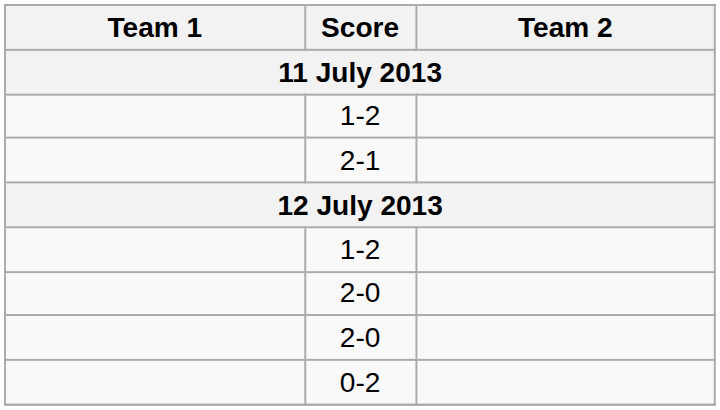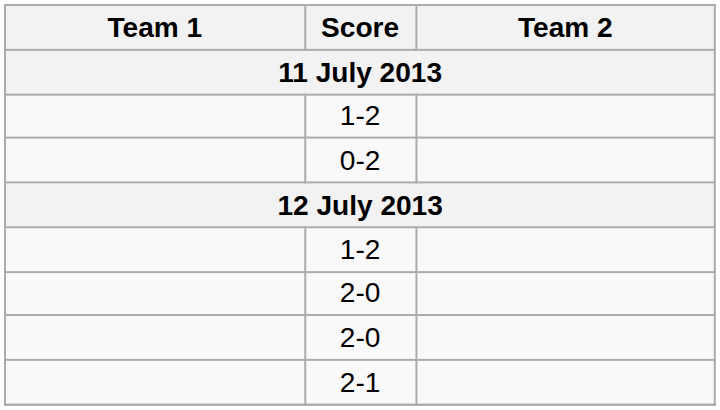rows swapped: 0-2 <-> 2-1
